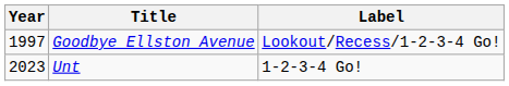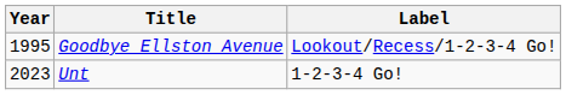Goodbye Ellston Avenue | Year: 1997 -> 1995
